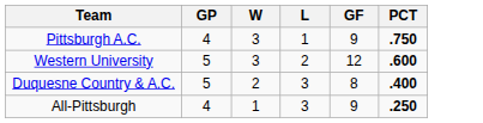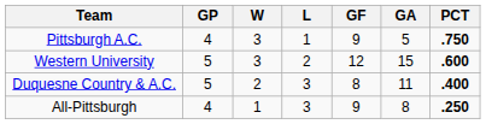+ column: GA | 5 | 15 | 11 | 8
